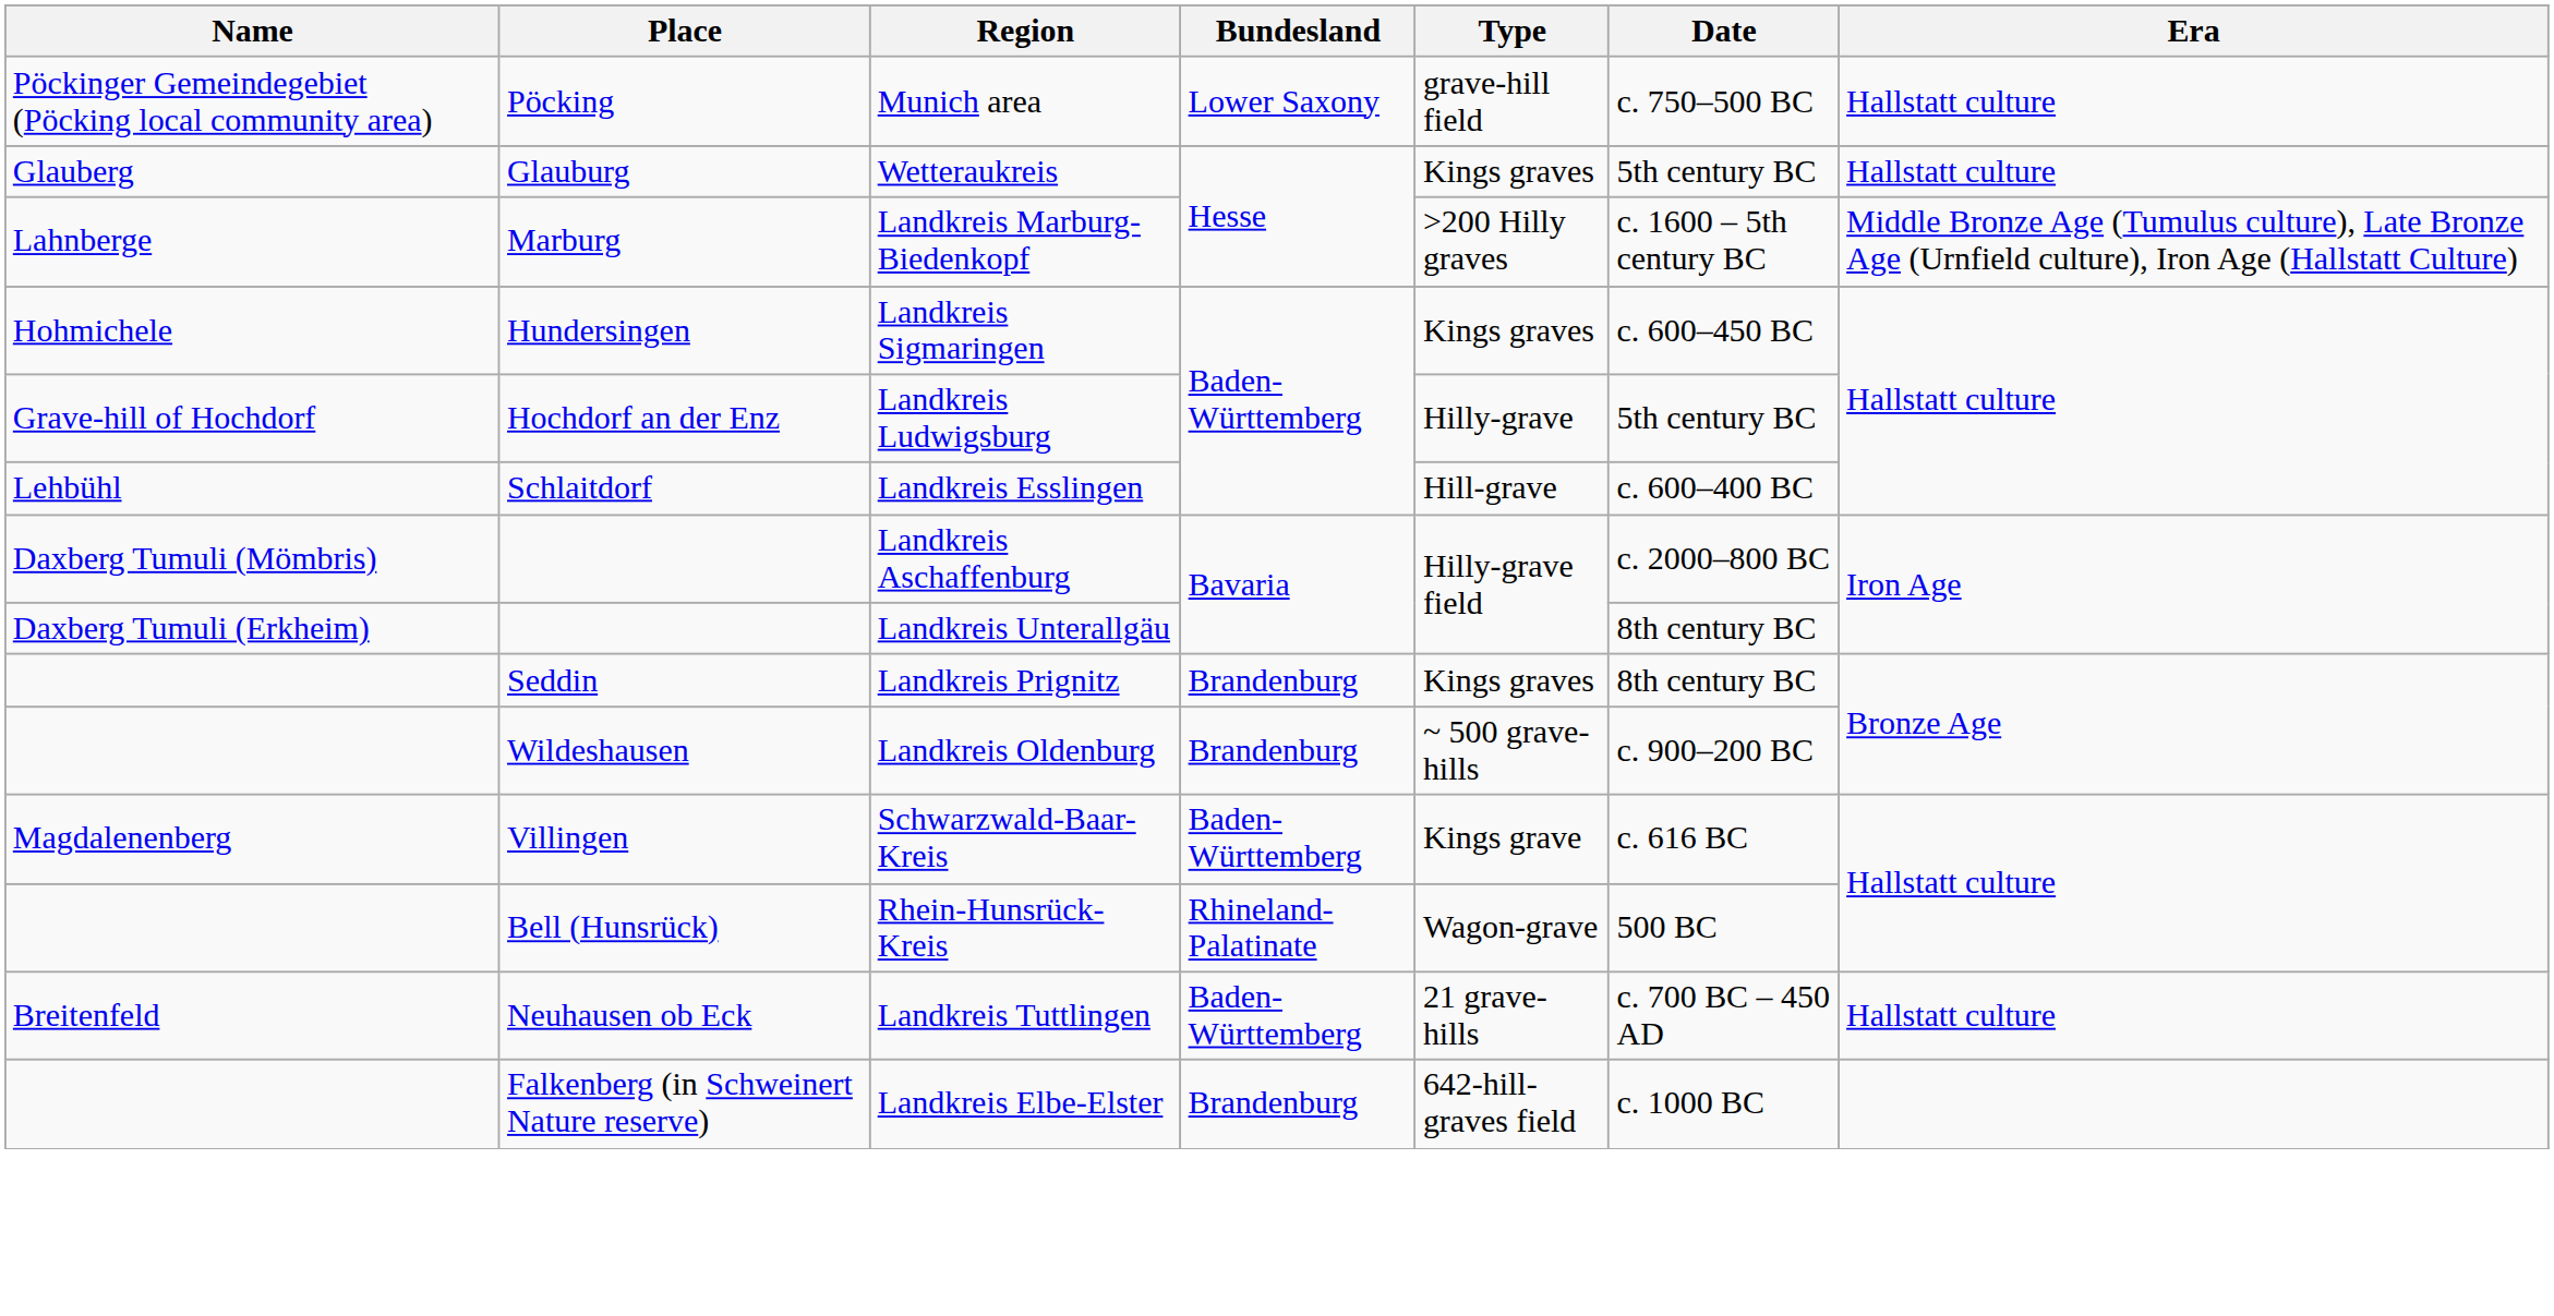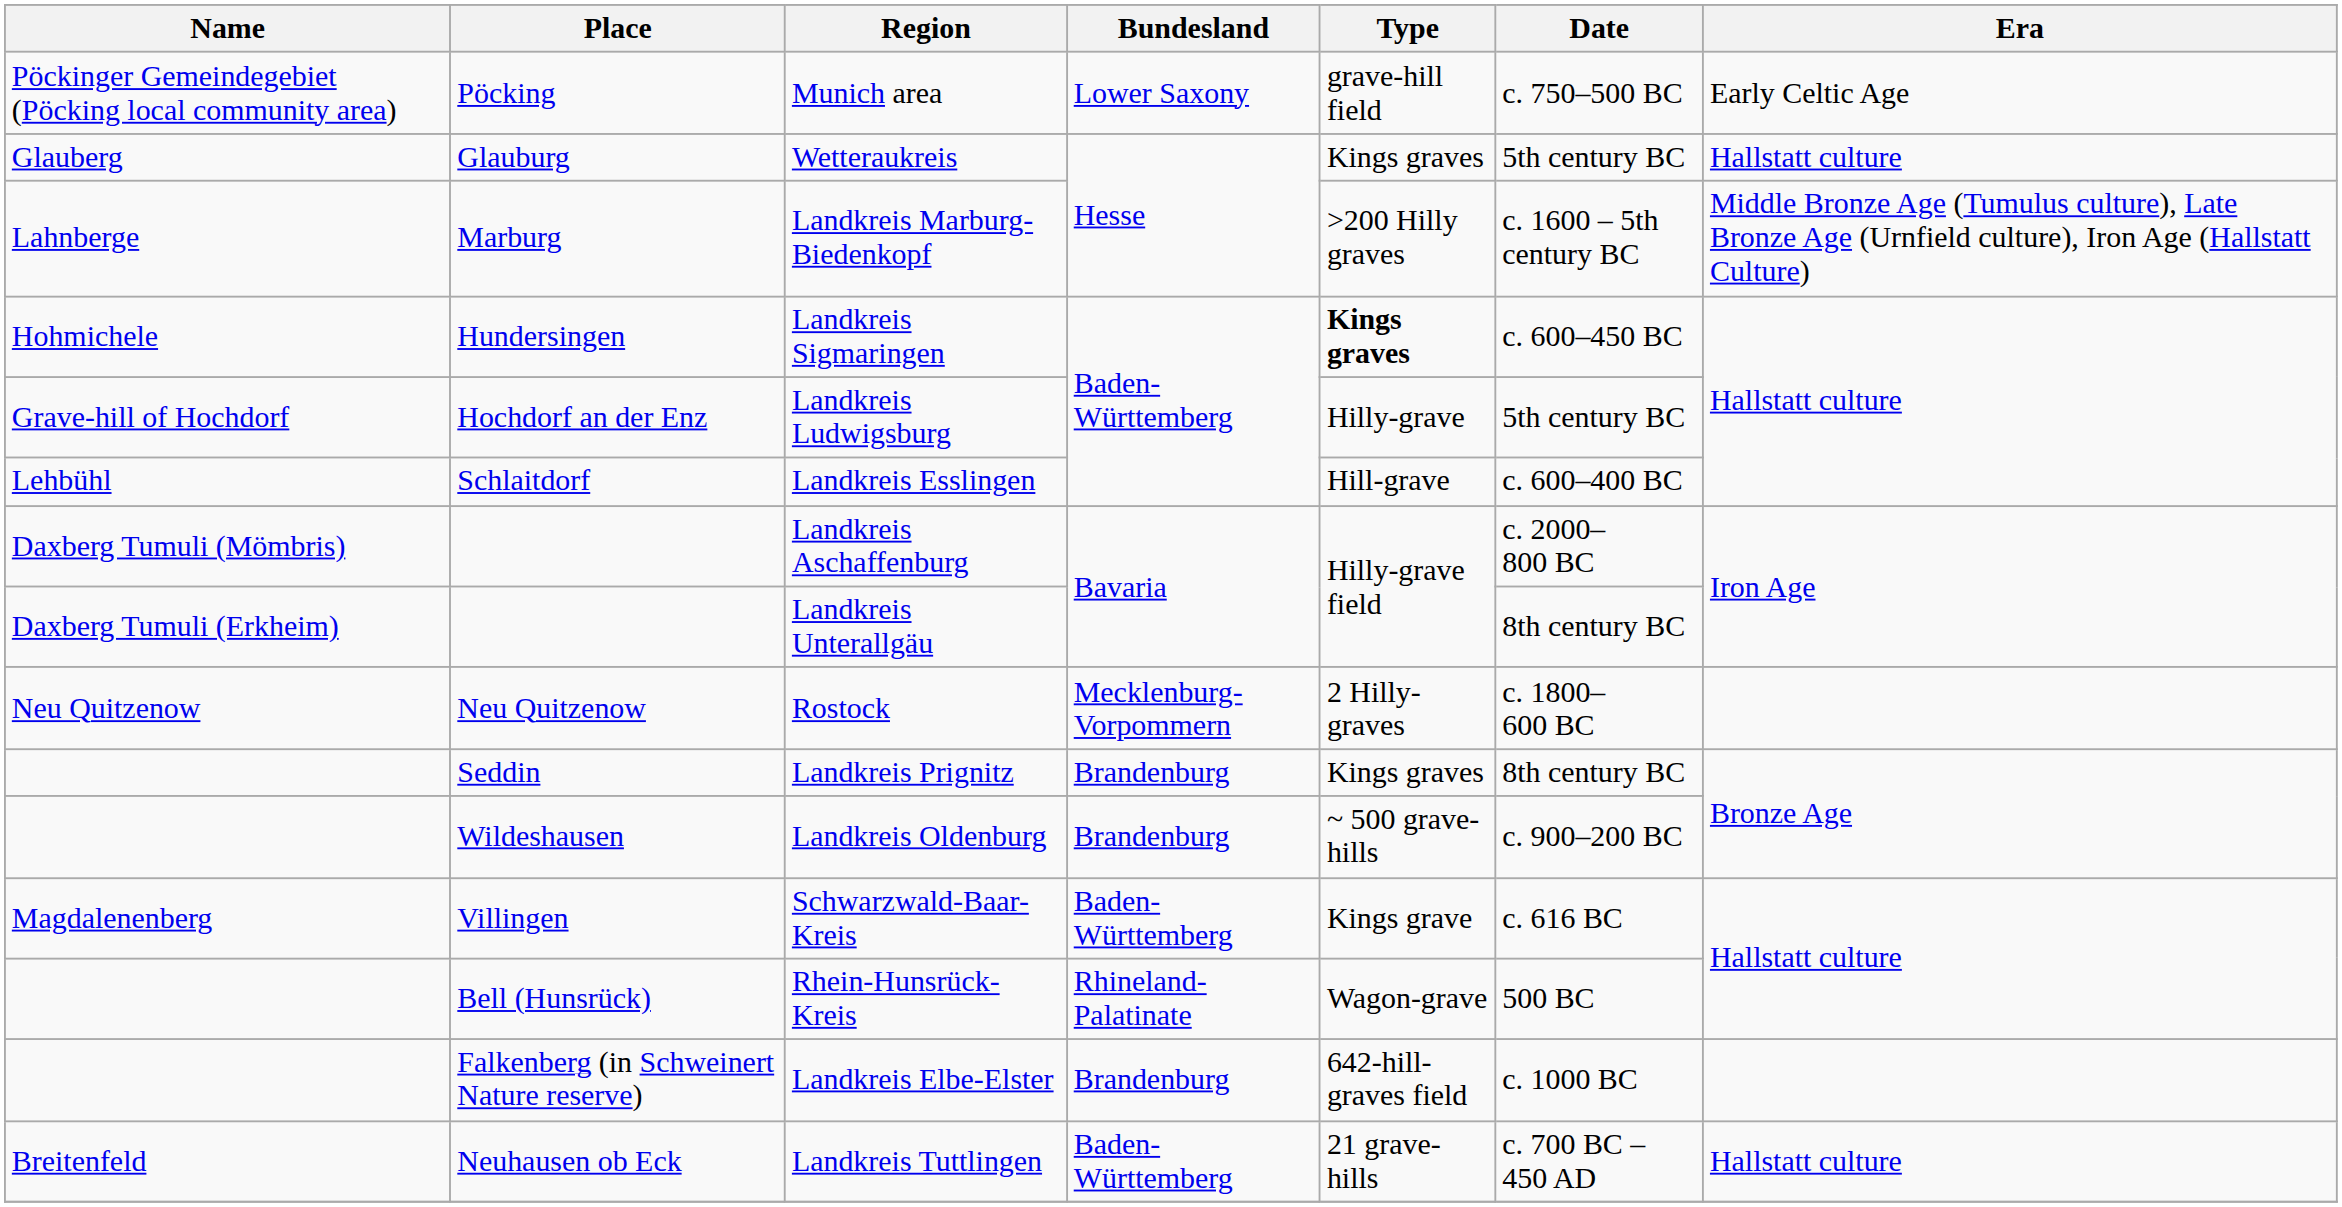Munich area | Era: Hallstatt culture -> Early Celtic Age
Landkreis Sigmaringen | Type: normal -> bold
+ row: Neu Quitzenow | Neu Quitzenow | Rostock | Mecklenburg-Vorpommern | 2 Hilly-graves | c. 1800–600 BC
rows swapped: Landkreis Elbe-Elster <-> Landkreis Tuttlingen
